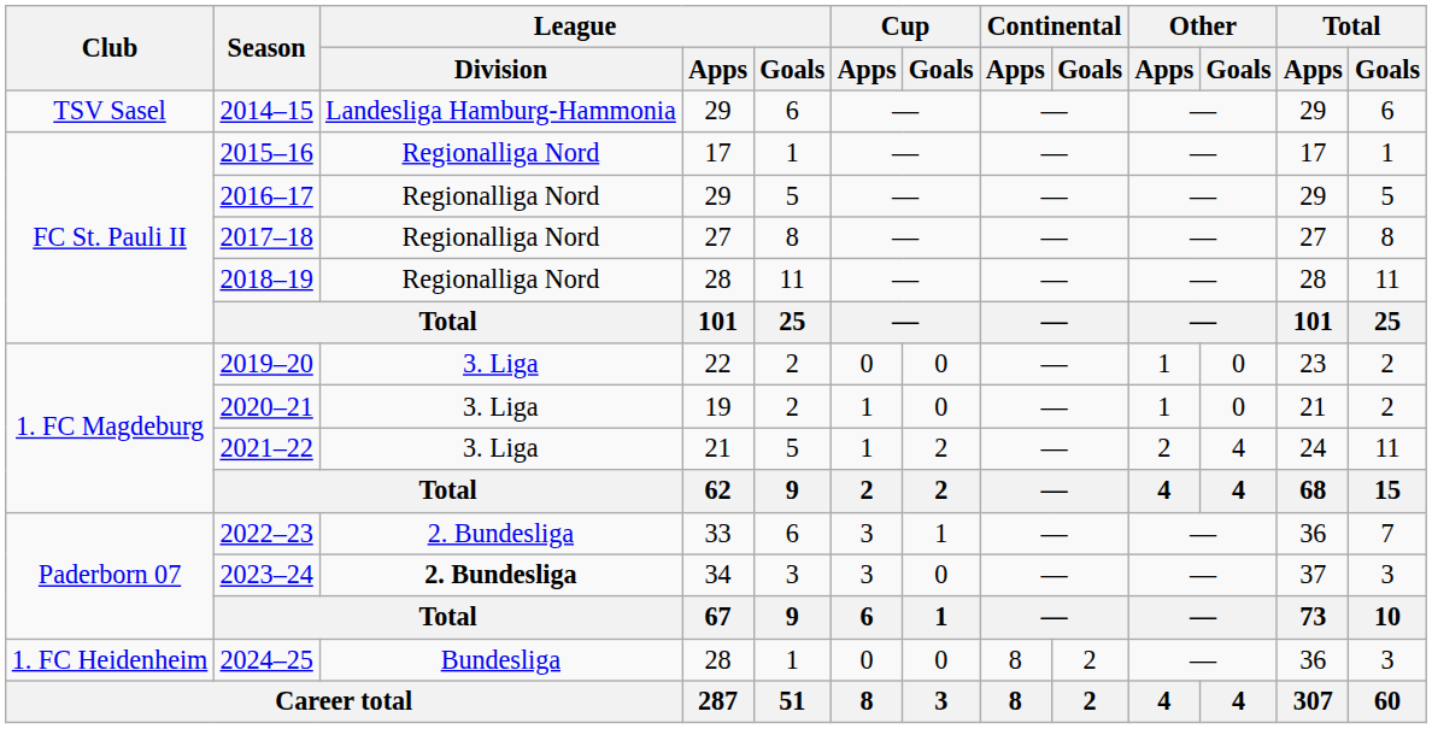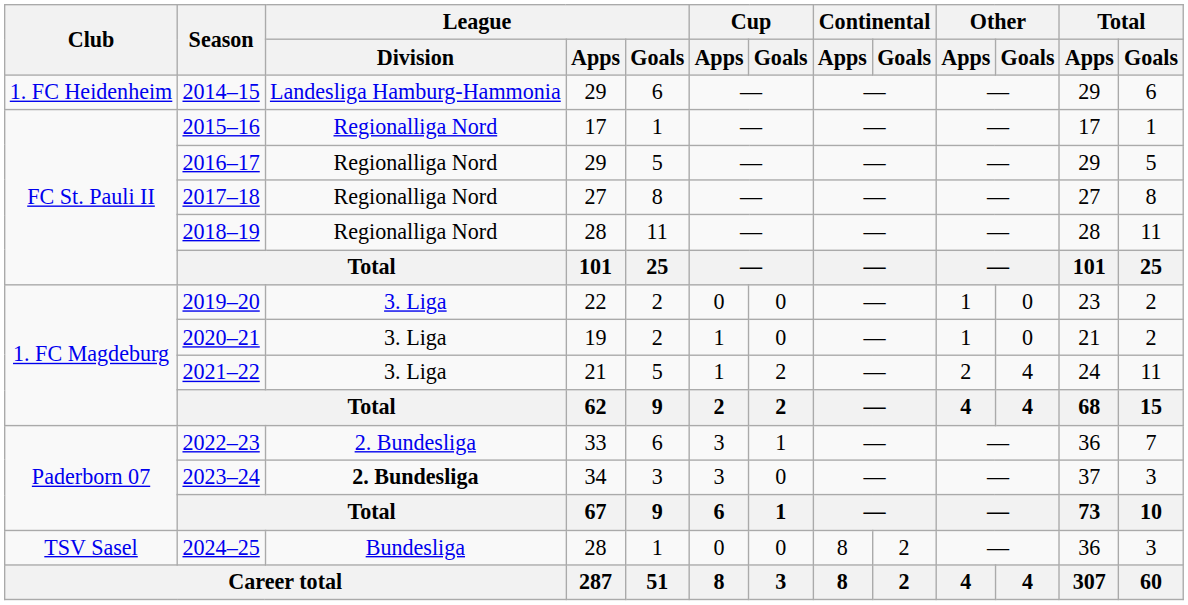2014–15 | Club: TSV Sasel -> 1. FC Heidenheim
2024–25 | Club: 1. FC Heidenheim -> TSV Sasel
